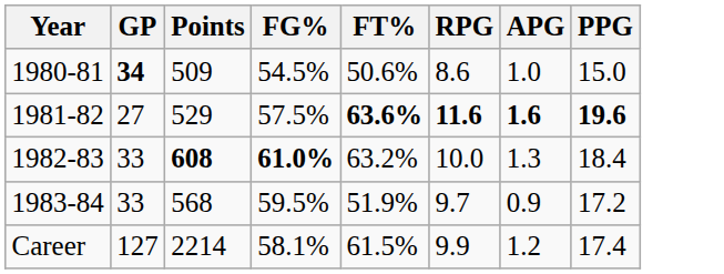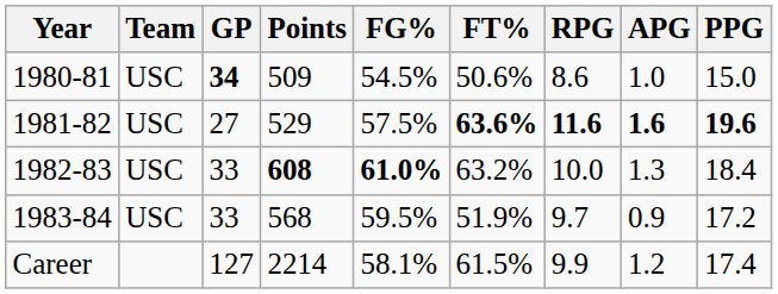+ column: Team | USC | USC | USC | USC
